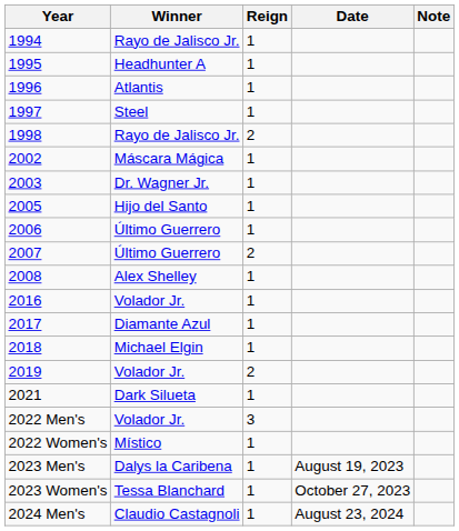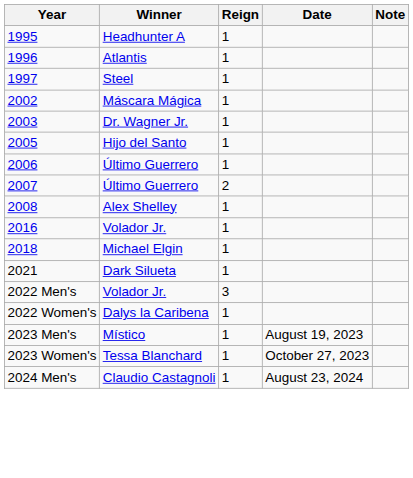- row: 1994 | Rayo de Jalisco Jr. | 1
- row: 1998 | Rayo de Jalisco Jr. | 2
- row: 2017 | Diamante Azul | 1
- row: 2019 | Volador Jr. | 2
2022 Women's | Winner: Místico -> Dalys la Caribena
2023 Men's | Winner: Dalys la Caribena -> Místico
